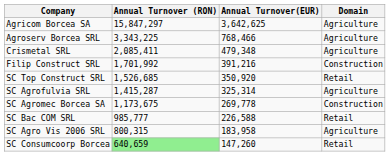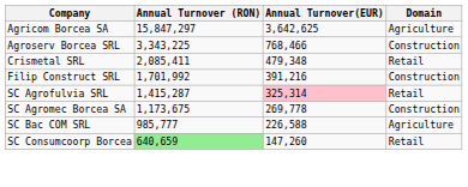Agroserv Borcea SRL | Domain: Agriculture -> Construction
Crismetal SRL | Domain: Agriculture -> Retail
- row: SC Top Construct SRL | 1,526,685 | 350,920 | Retail
SC Agrofulvia SRL | Annual Turnover(EUR): no background -> pink background
SC Agrofulvia SRL | Domain: Agriculture -> Retail
SC Bac COM SRL | Domain: Retail -> Agriculture
- row: SC Agro Vis 2006 SRL | 800,315 | 183,958 | Agriculture
